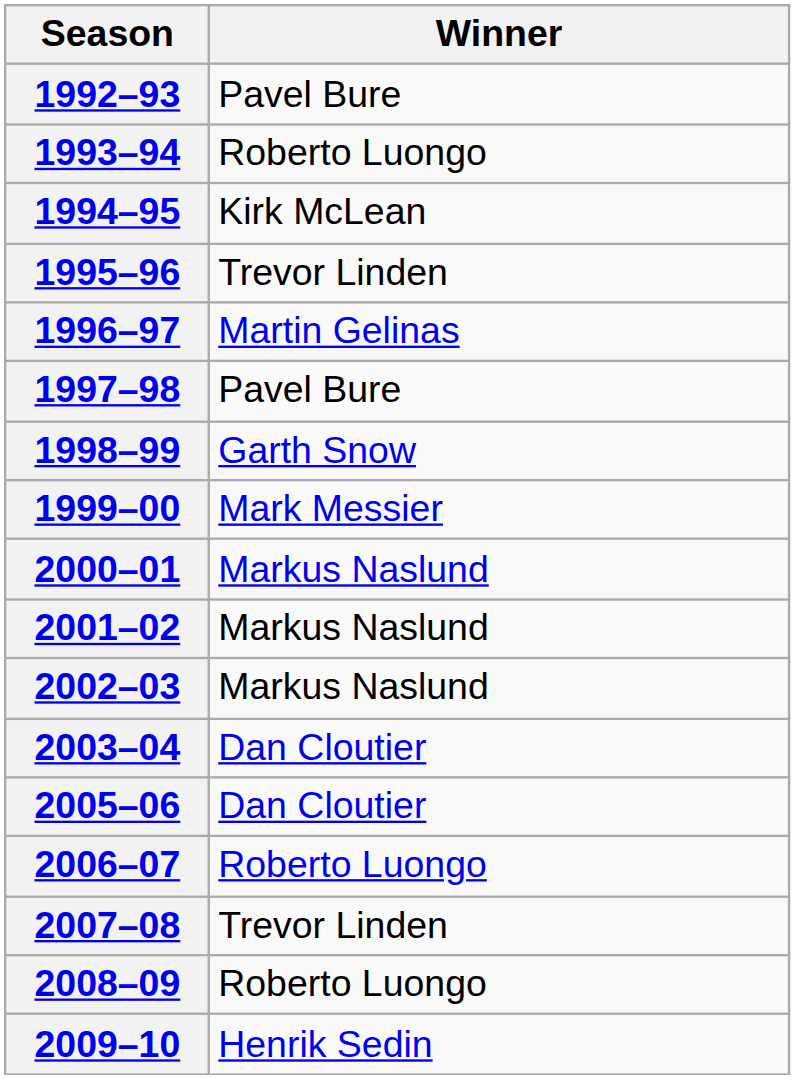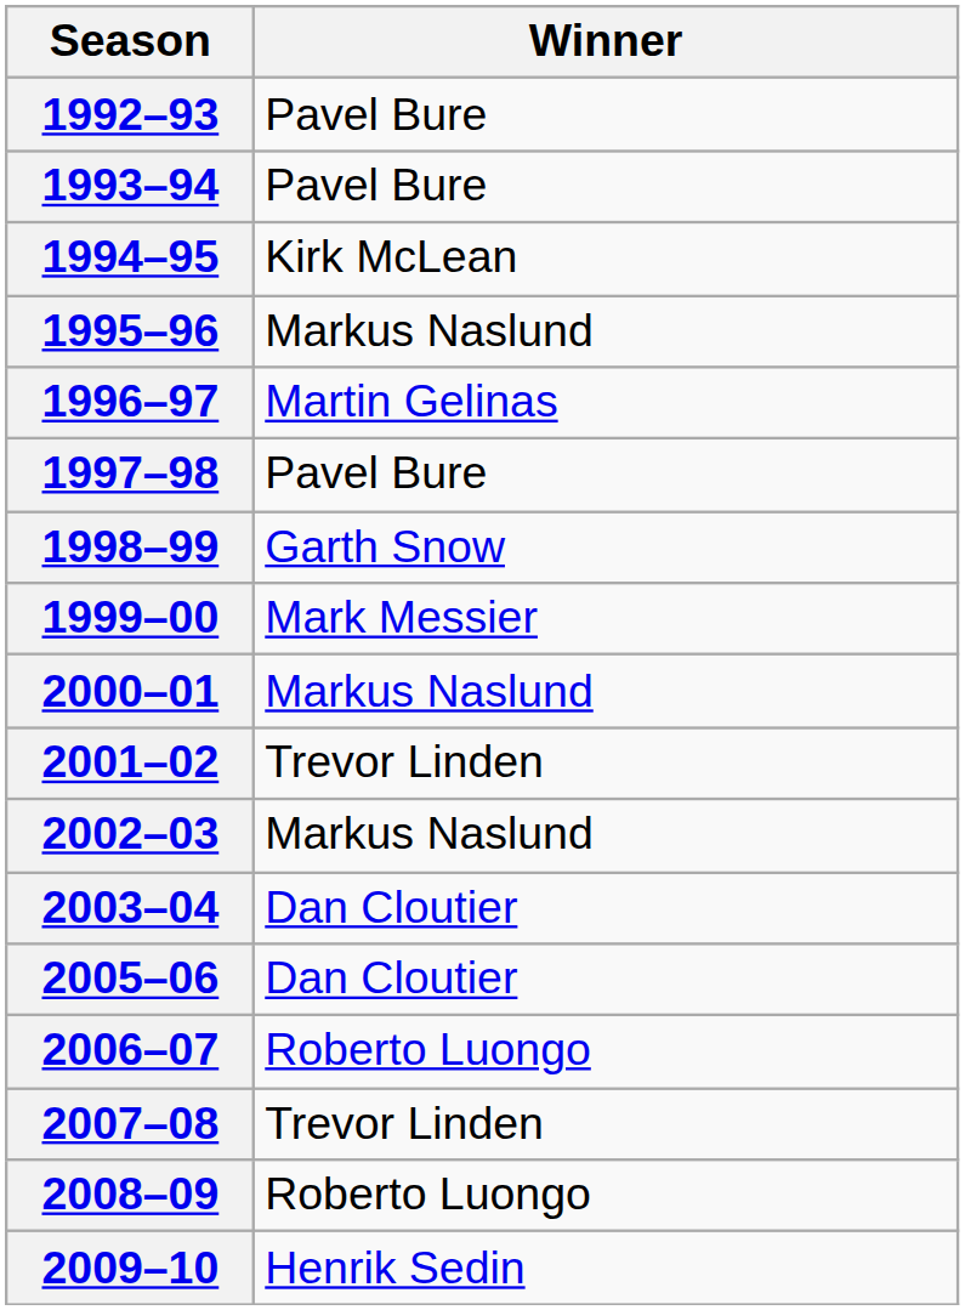1993–94 | Winner: Roberto Luongo -> Pavel Bure
1995–96 | Winner: Trevor Linden -> Markus Naslund
2001–02 | Winner: Markus Naslund -> Trevor Linden
